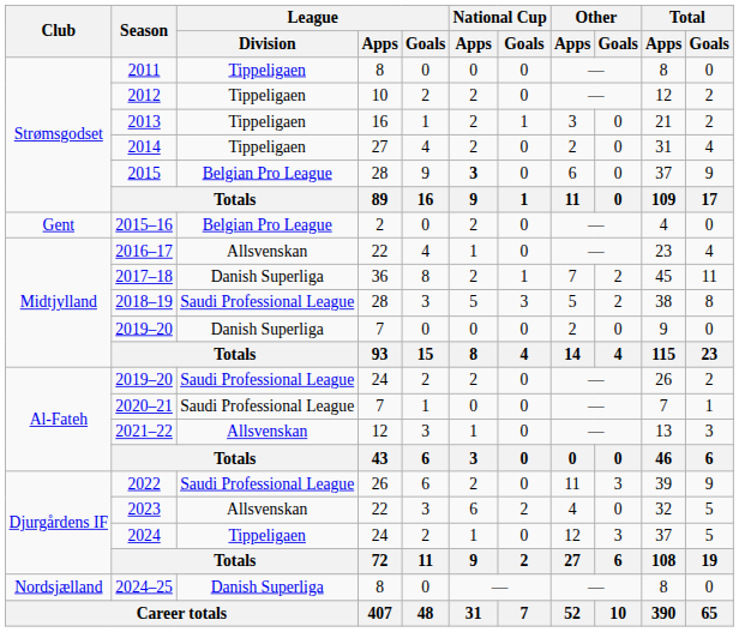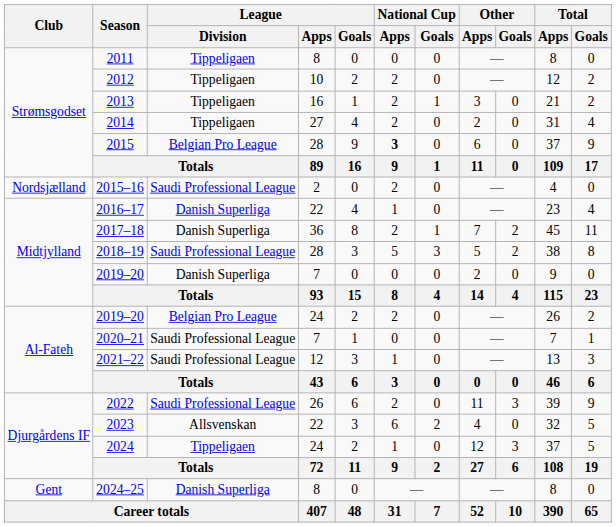2015–16 | Club: Gent -> Nordsjælland
2015–16 | League / Division: Belgian Pro League -> Saudi Professional League
2016–17 | League / Division: Allsvenskan -> Danish Superliga
2019–20 / 24 | League / Division: Saudi Professional League -> Belgian Pro League
2021–22 | League / Division: Allsvenskan -> Saudi Professional League
2024–25 | Club: Nordsjælland -> Gent
